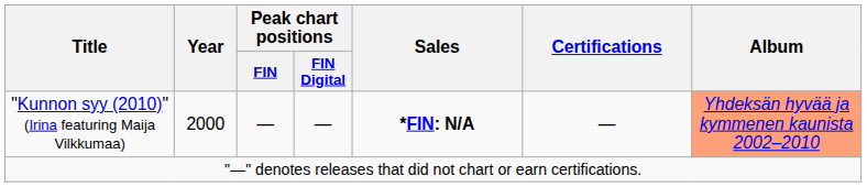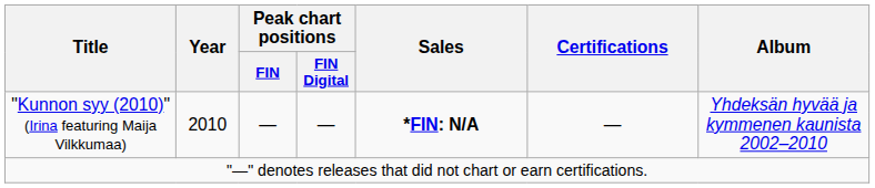"Kunnon syy (2010)" (Irina featuring Maija Vilkkumaa) | Year: 2000 -> 2010
"Kunnon syy (2010)" (Irina featuring Maija Vilkkumaa) | Album: lightsalmon background -> no background
